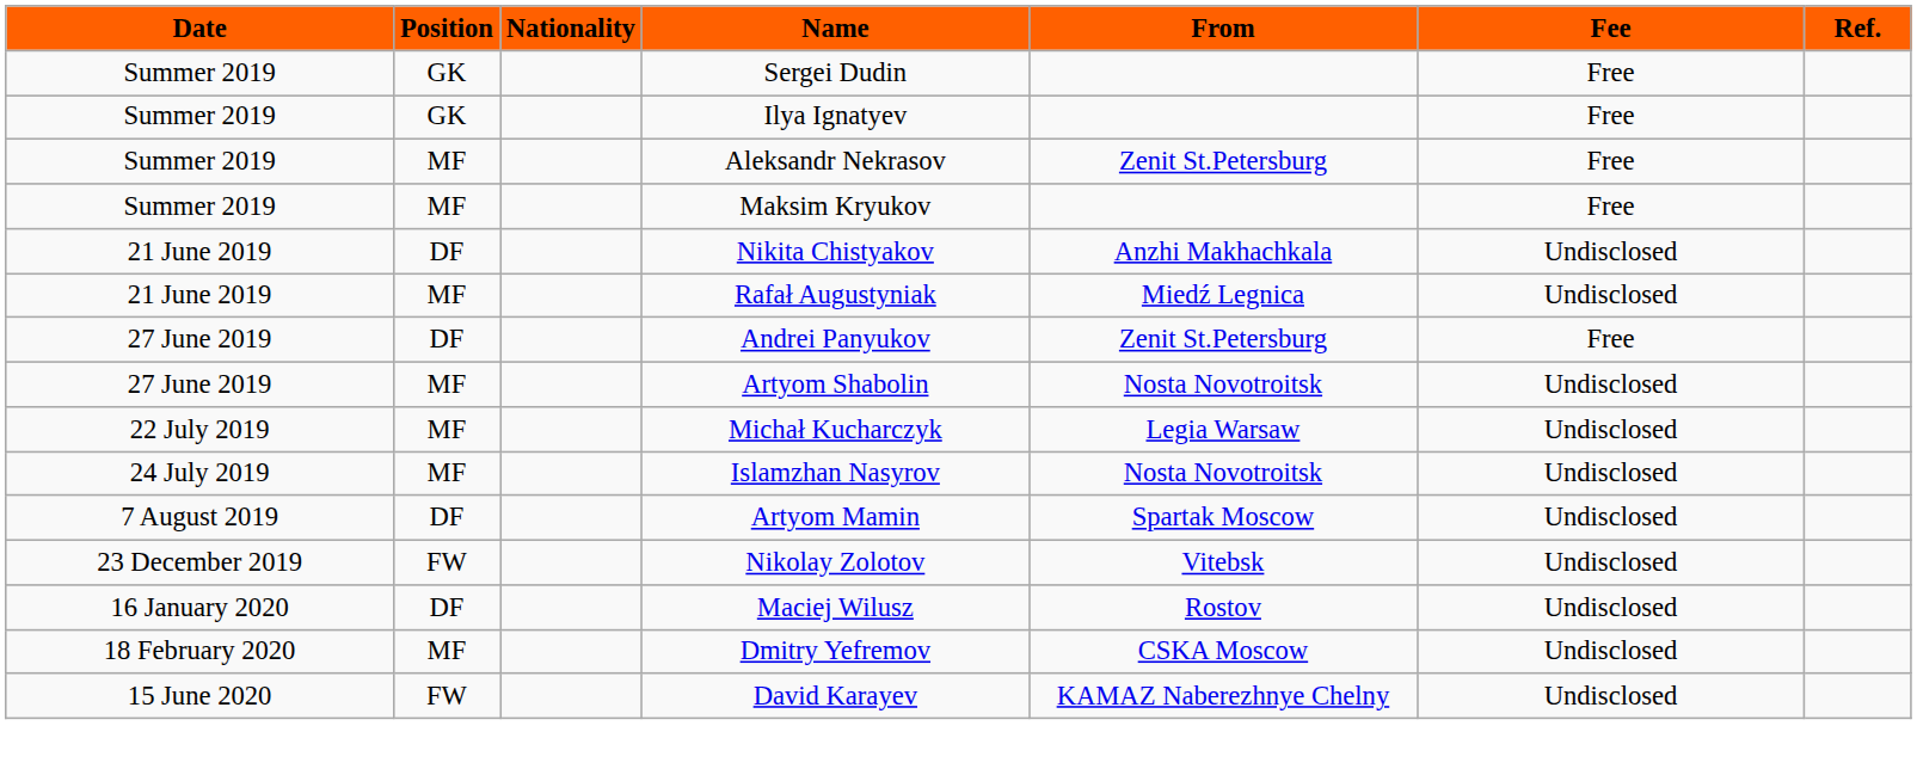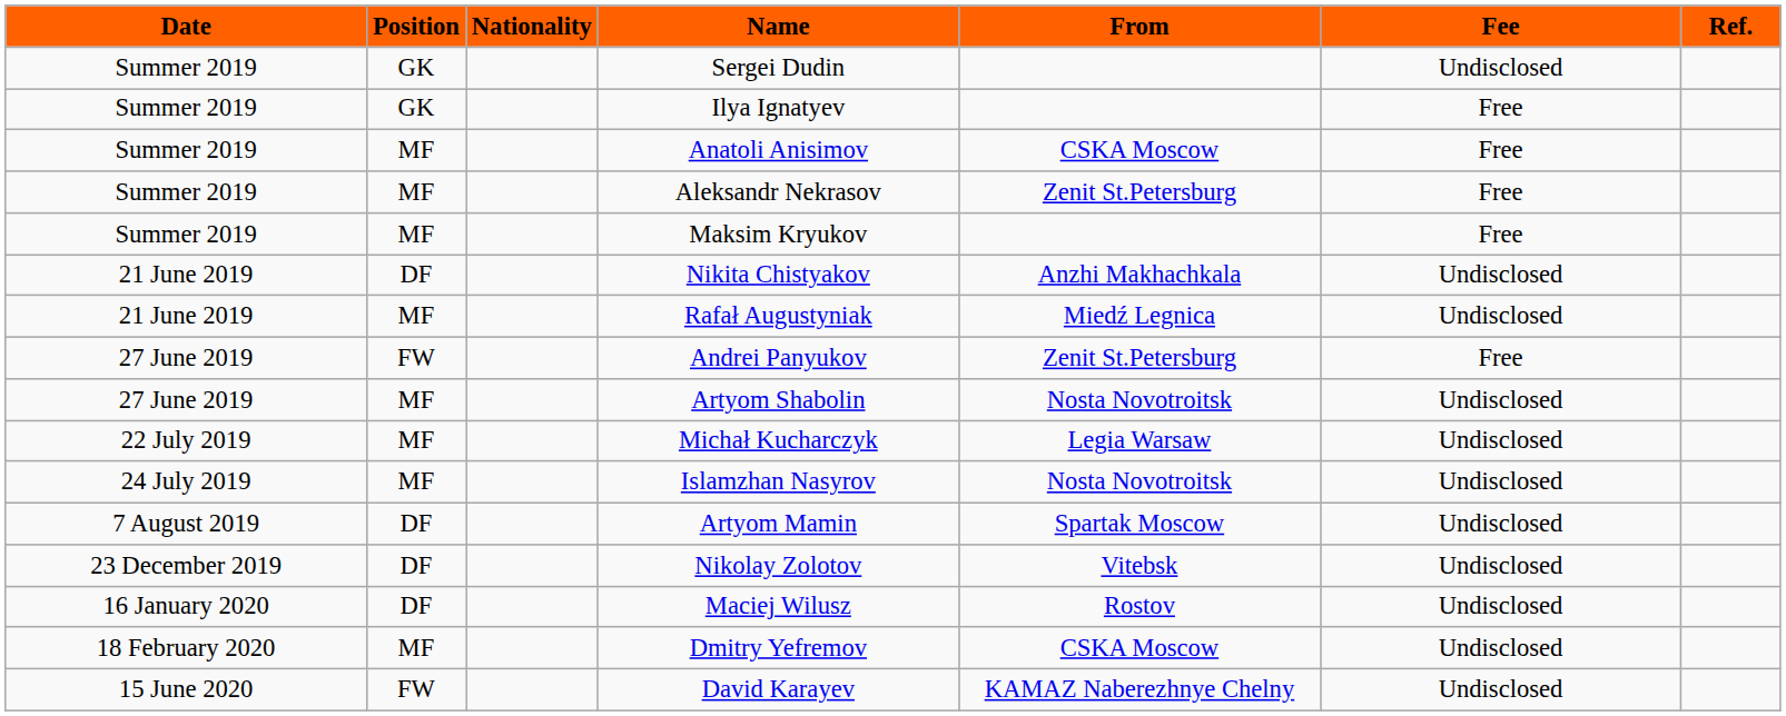Sergei Dudin | Fee: Free -> Undisclosed
+ row: Summer 2019 | MF | Anatoli Anisimov | CSKA Moscow | Free
Andrei Panyukov | Position: DF -> FW
Nikolay Zolotov | Position: FW -> DF
